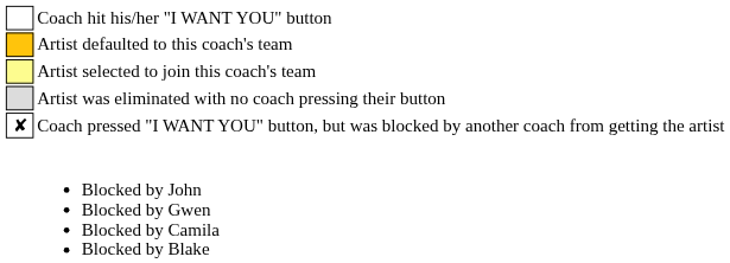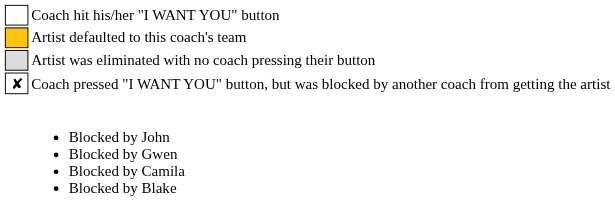- row: Artist selected to join this coach's team
